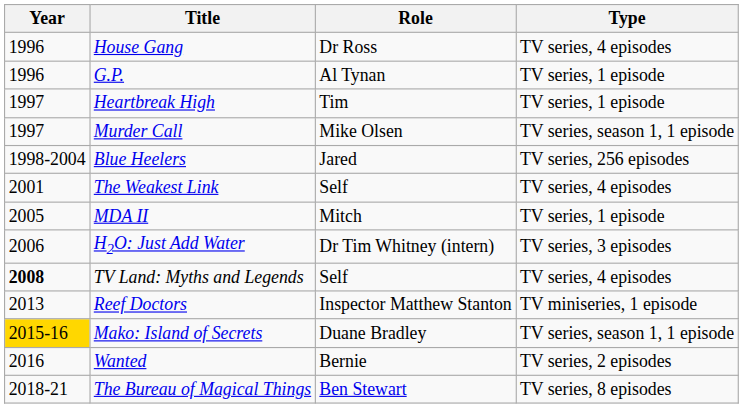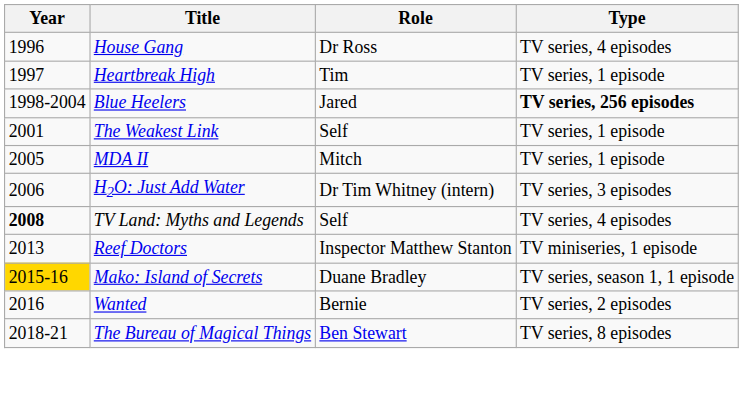- row: 1996 | G.P. | Al Tynan | TV series, 1 episode
- row: 1997 | Murder Call | Mike Olsen | TV series, season 1, 1 episode
Blue Heelers | Type: normal -> bold
The Weakest Link | Type: TV series, 4 episodes -> TV series, 1 episode
